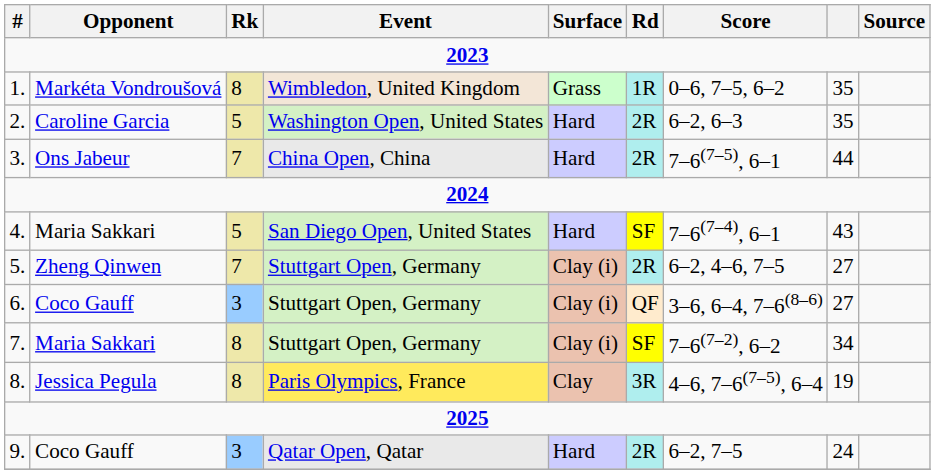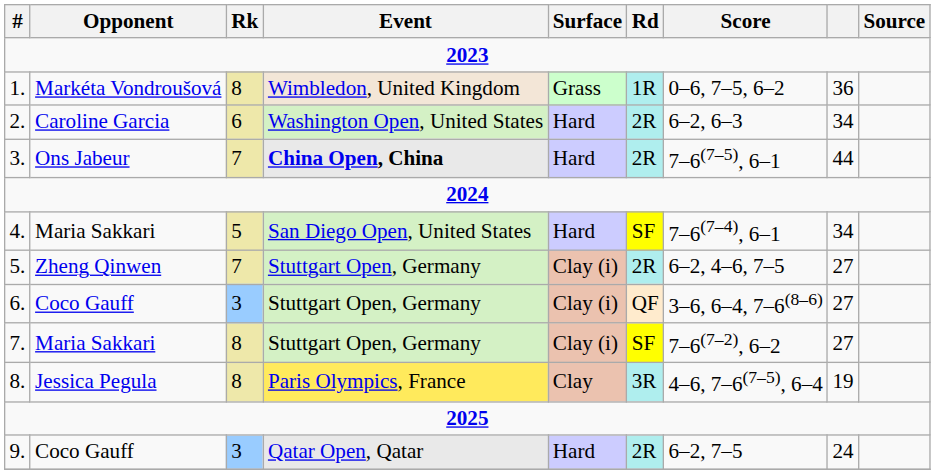1. | column 8: 35 -> 36
2. | Rk: 5 -> 6
2. | column 8: 35 -> 34
3. | Event: normal -> bold
4. | column 8: 43 -> 34
7. | column 8: 34 -> 27
